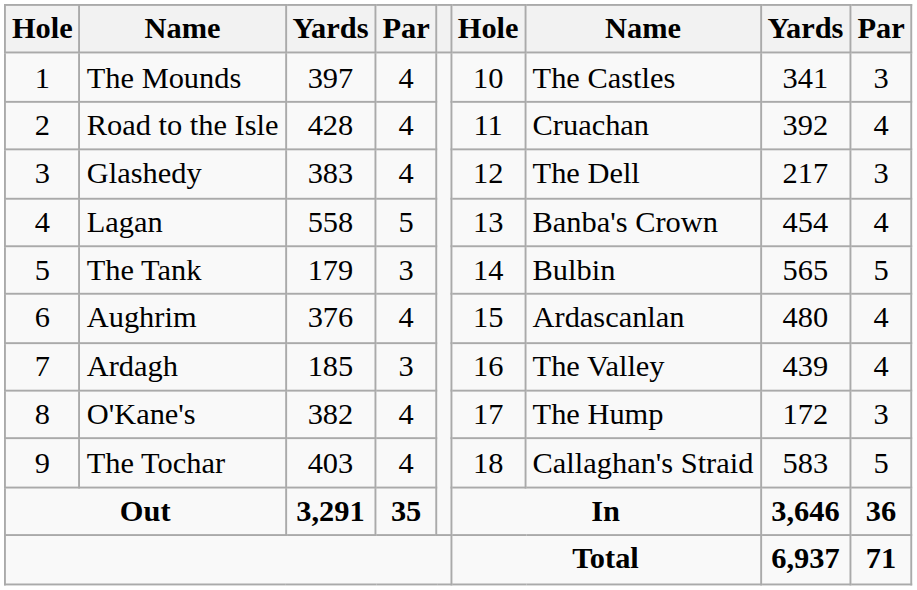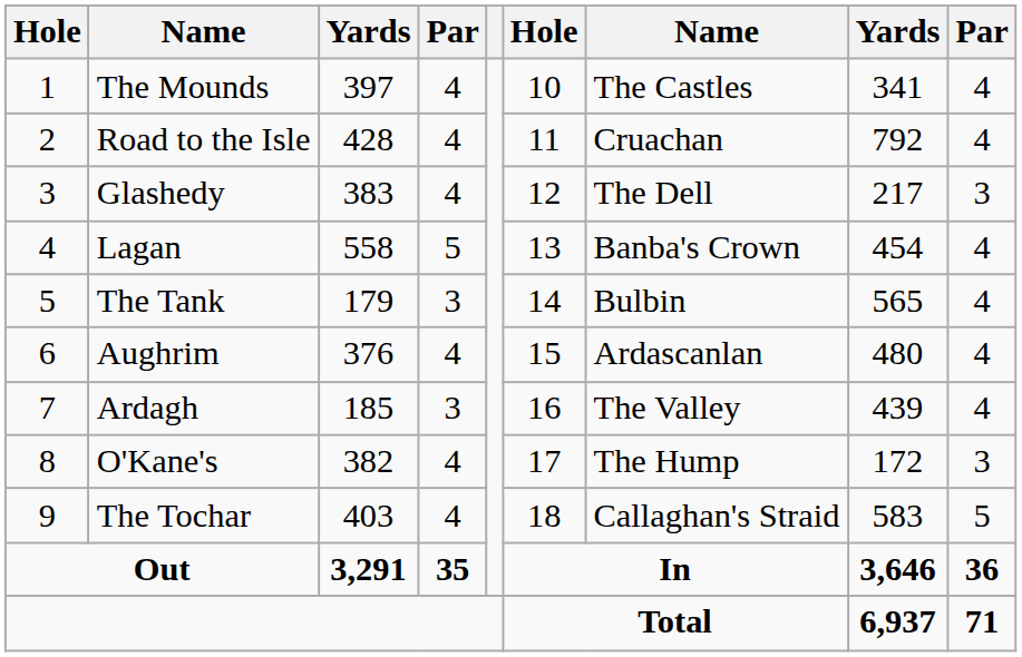The Mounds | column 9: 3 -> 4
Road to the Isle | column 8: 392 -> 792
The Tank | column 9: 5 -> 4
